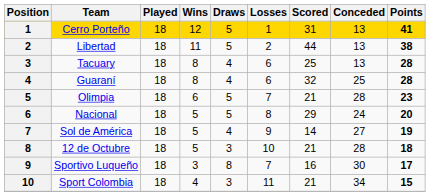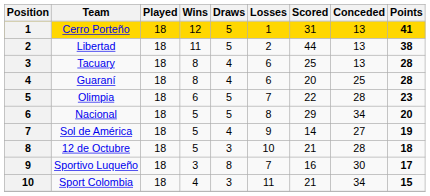Guaraní | Scored: 32 -> 20
Olimpia | Scored: 21 -> 22
Nacional | Conceded: 24 -> 34
